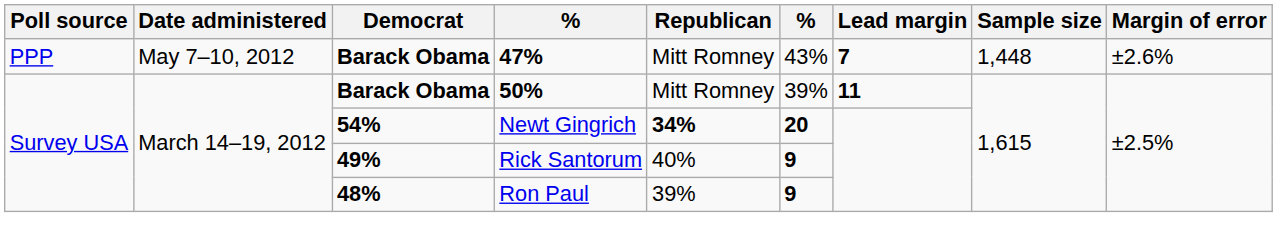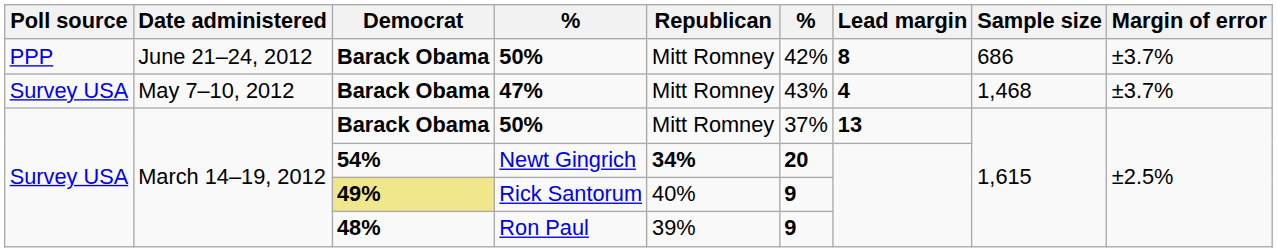+ row: PPP | June 21–24, 2012 | Barack Obama | 50% | Mitt Romney | 42% | 8 | 686 | ±3.7%
47% | Poll source: PPP -> Survey USA
47% | Lead margin: 7 -> 4
47% | Sample size: 1,448 -> 1,468
47% | Margin of error: ±2.6% -> ±3.7%
March 14–19, 2012 / 50% | column 6: 39% -> 37%
March 14–19, 2012 / 50% | Lead margin: 11 -> 13
Rick Santorum | Democrat: no background -> khaki background
